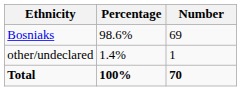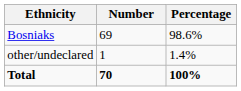columns swapped: Number <-> Percentage
